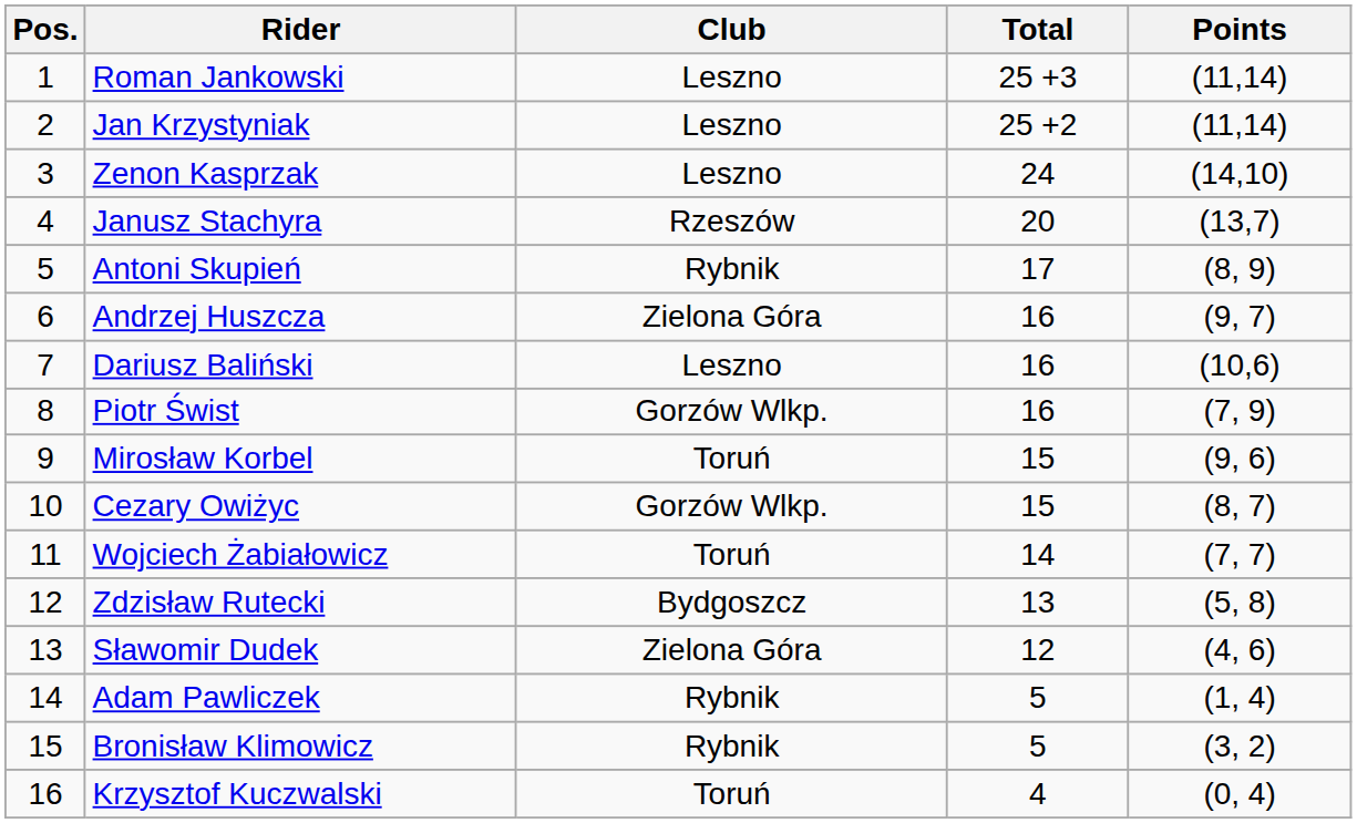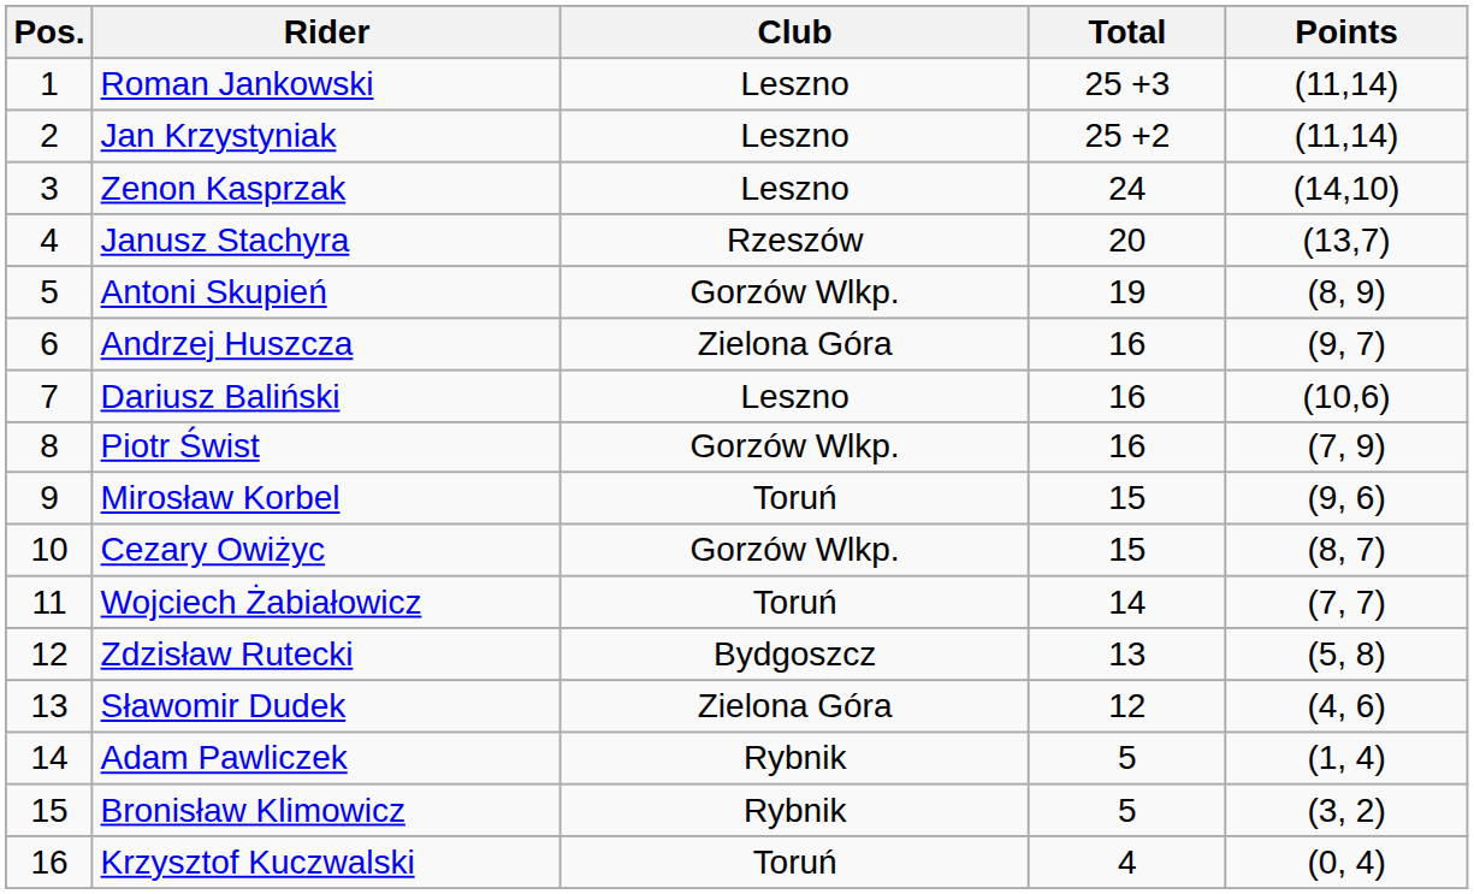Antoni Skupień | Club: Rybnik -> Gorzów Wlkp.
Antoni Skupień | Total: 17 -> 19
